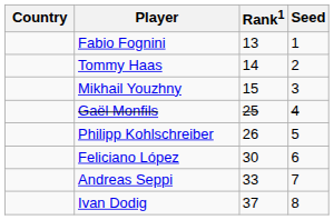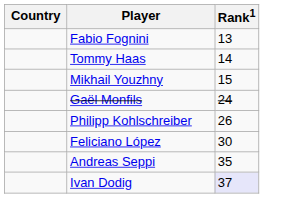- column: Seed | 1 | 2 | 3 | 4 | 5 | 6 | 7 | 8
Gaël Monfils | Rank1: 25 -> 24
Andreas Seppi | Rank1: 33 -> 35
Ivan Dodig | Rank1: no background -> lavender background
